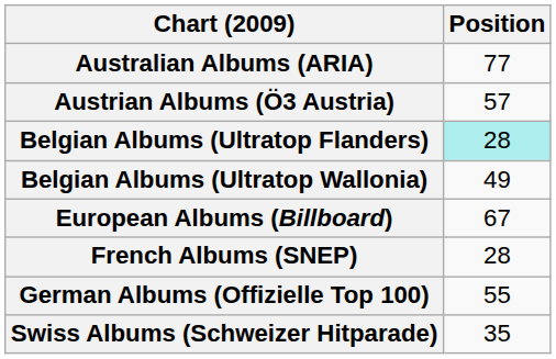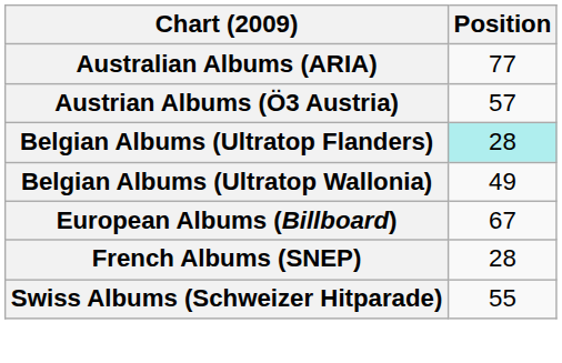- row: German Albums (Offizielle Top 100) | 55
Swiss Albums (Schweizer Hitparade) | Position: 35 -> 55
